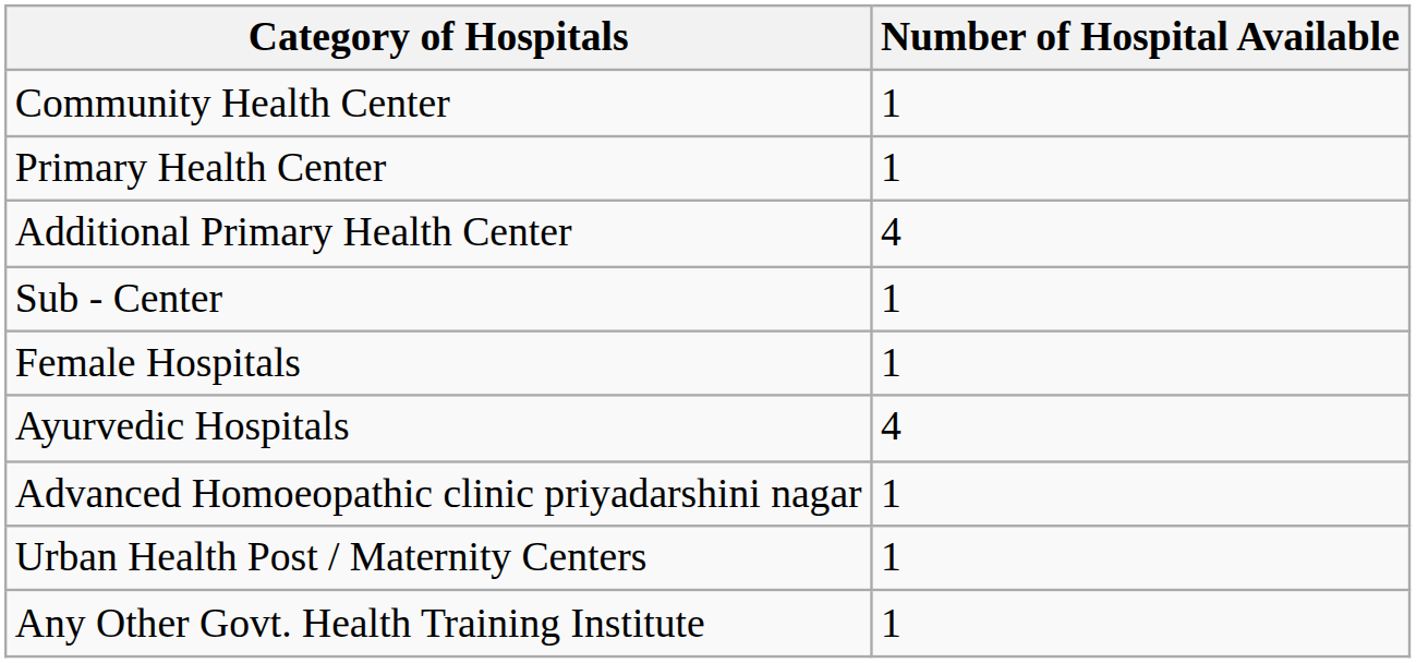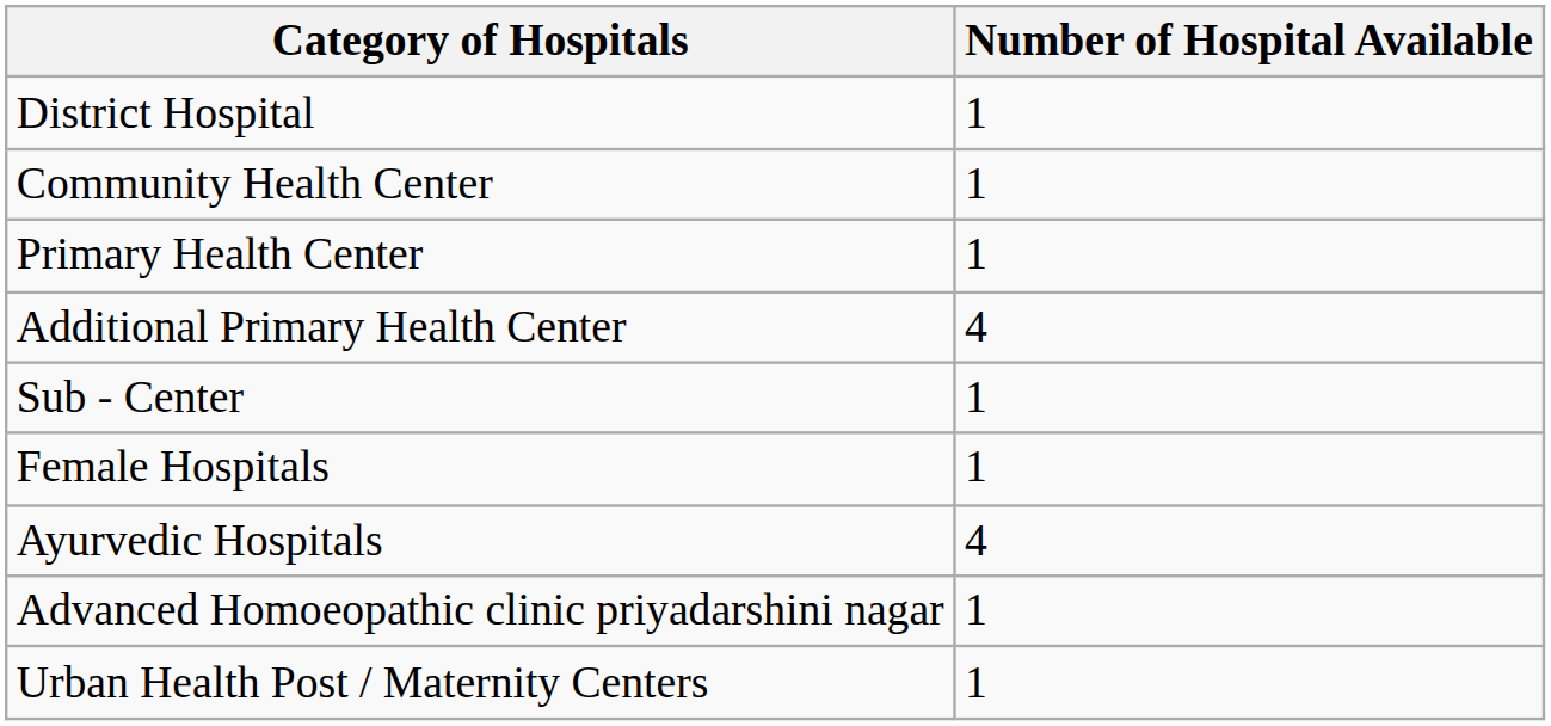+ row: District Hospital | 1
- row: Any Other Govt. Health Training Institute | 1
